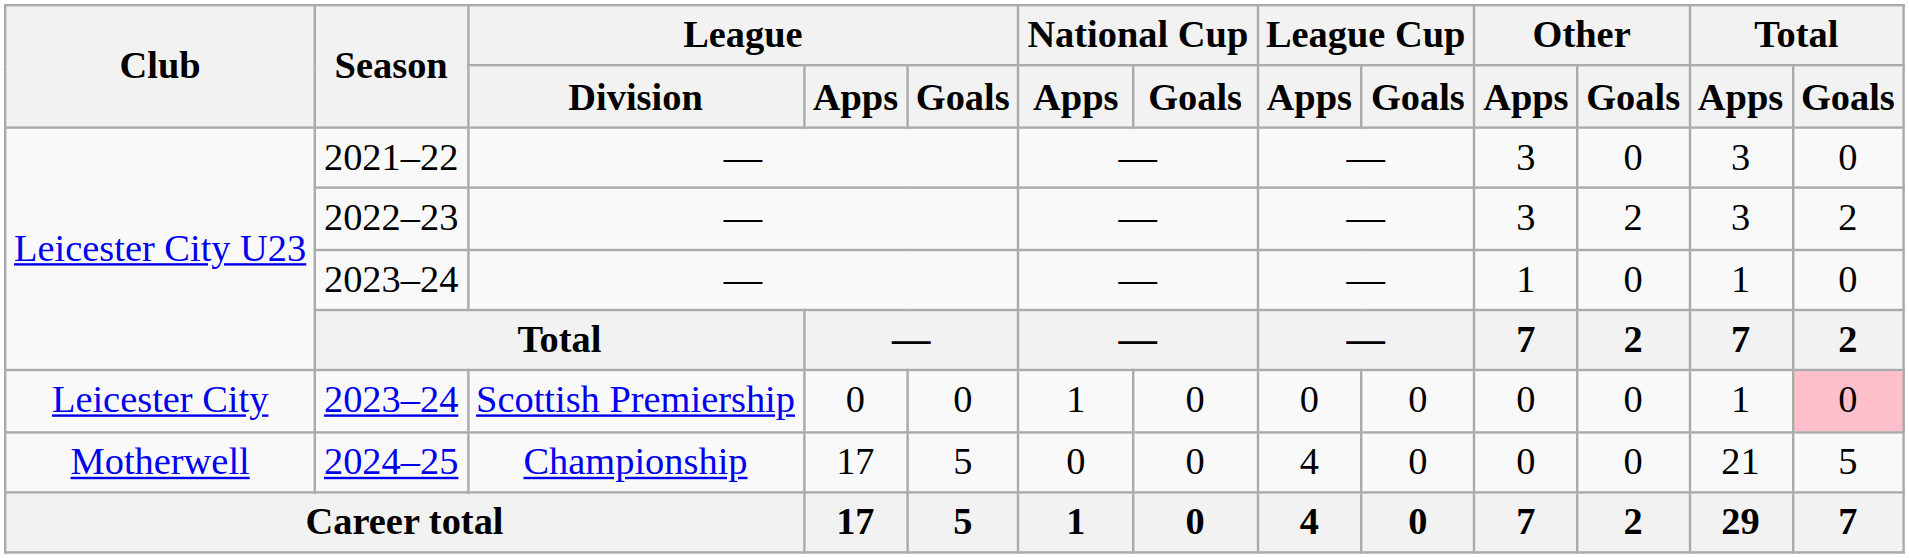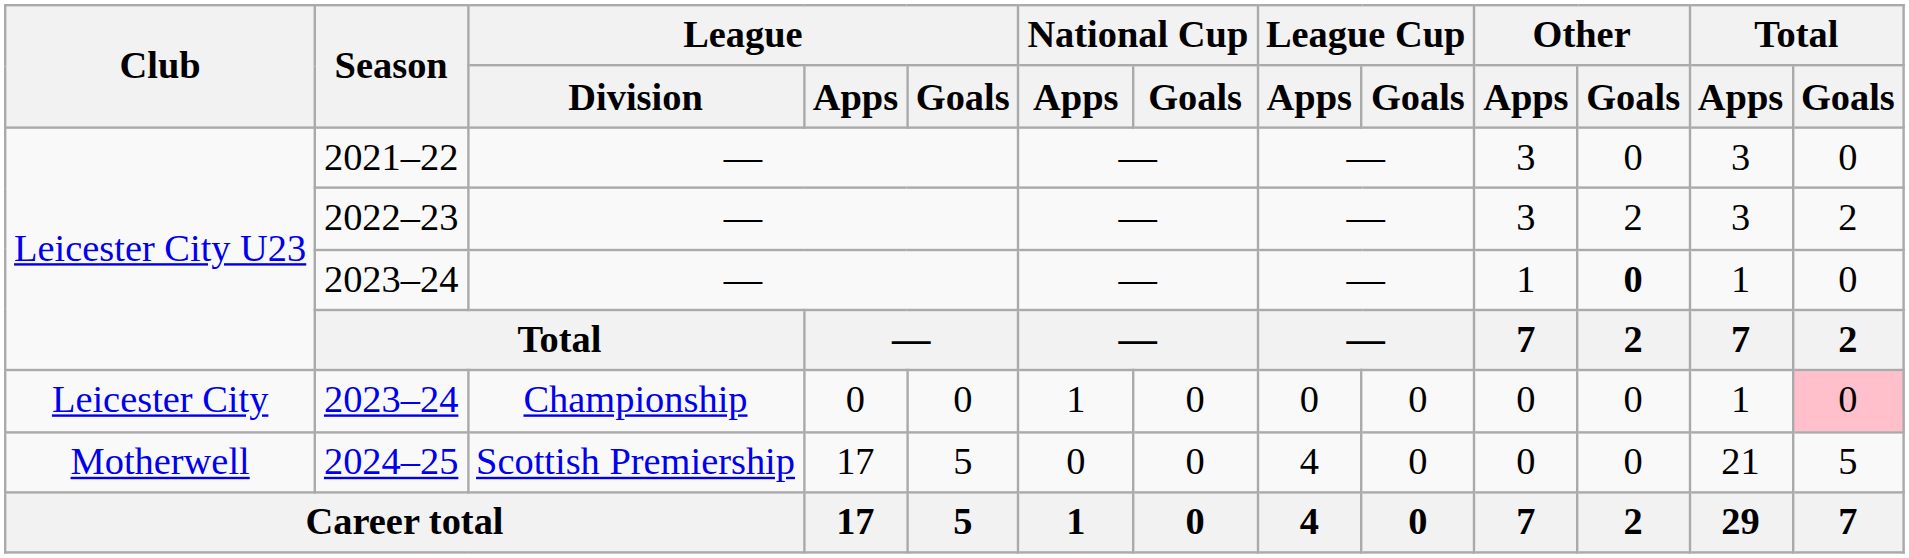Leicester City U23 / 2023–24 | Other / Goals: normal -> bold
Leicester City / 2023–24 | League / Division: Scottish Premiership -> Championship
2024–25 | League / Division: Championship -> Scottish Premiership
